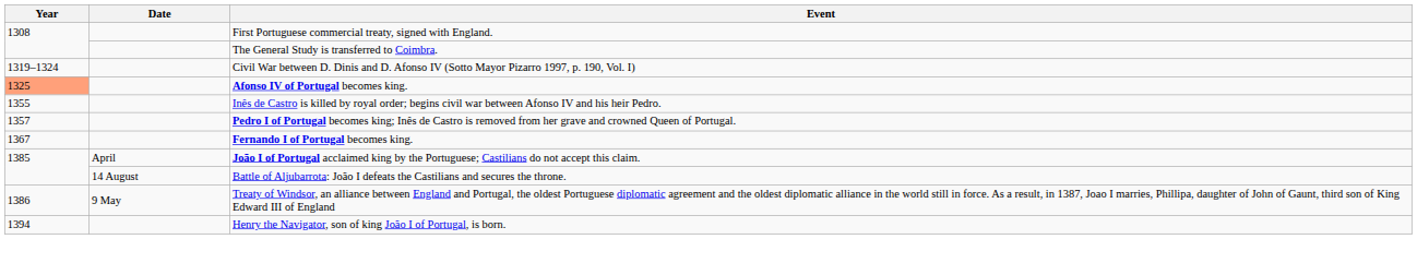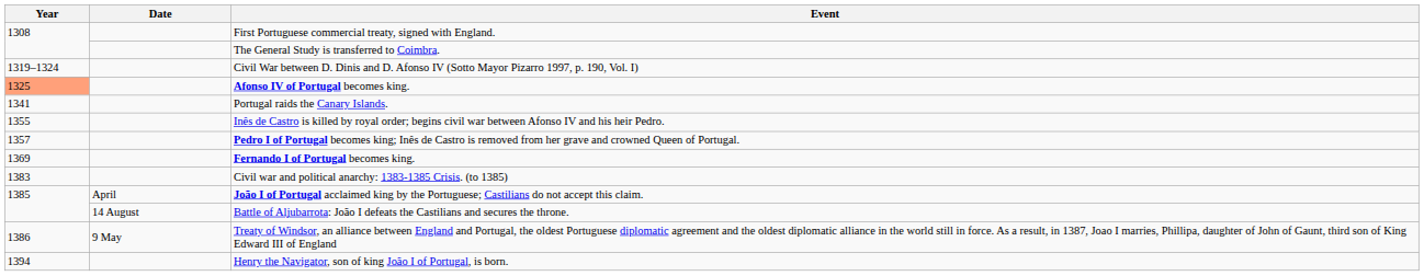+ row: 1341 | Portugal raids the Canary Islands.
Fernando I of Portugal becomes king. | Year: 1367 -> 1369
+ row: 1383 | Civil war and political anarchy: 1383-1385 Crisis. (to 1385)
